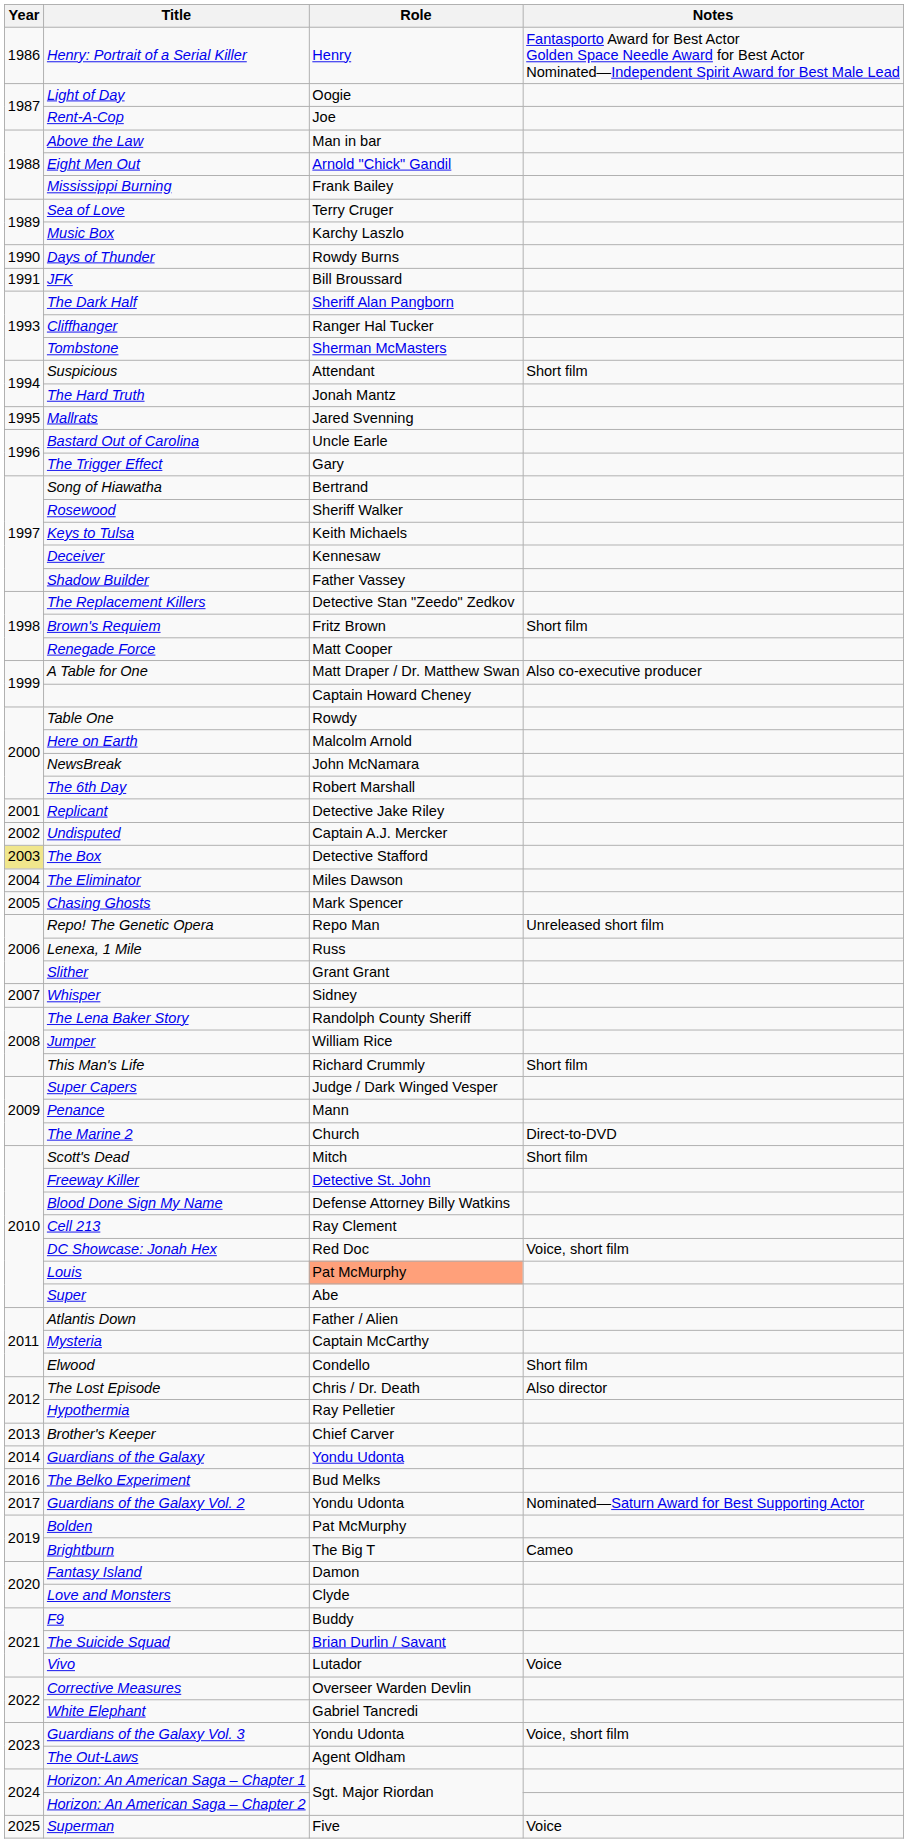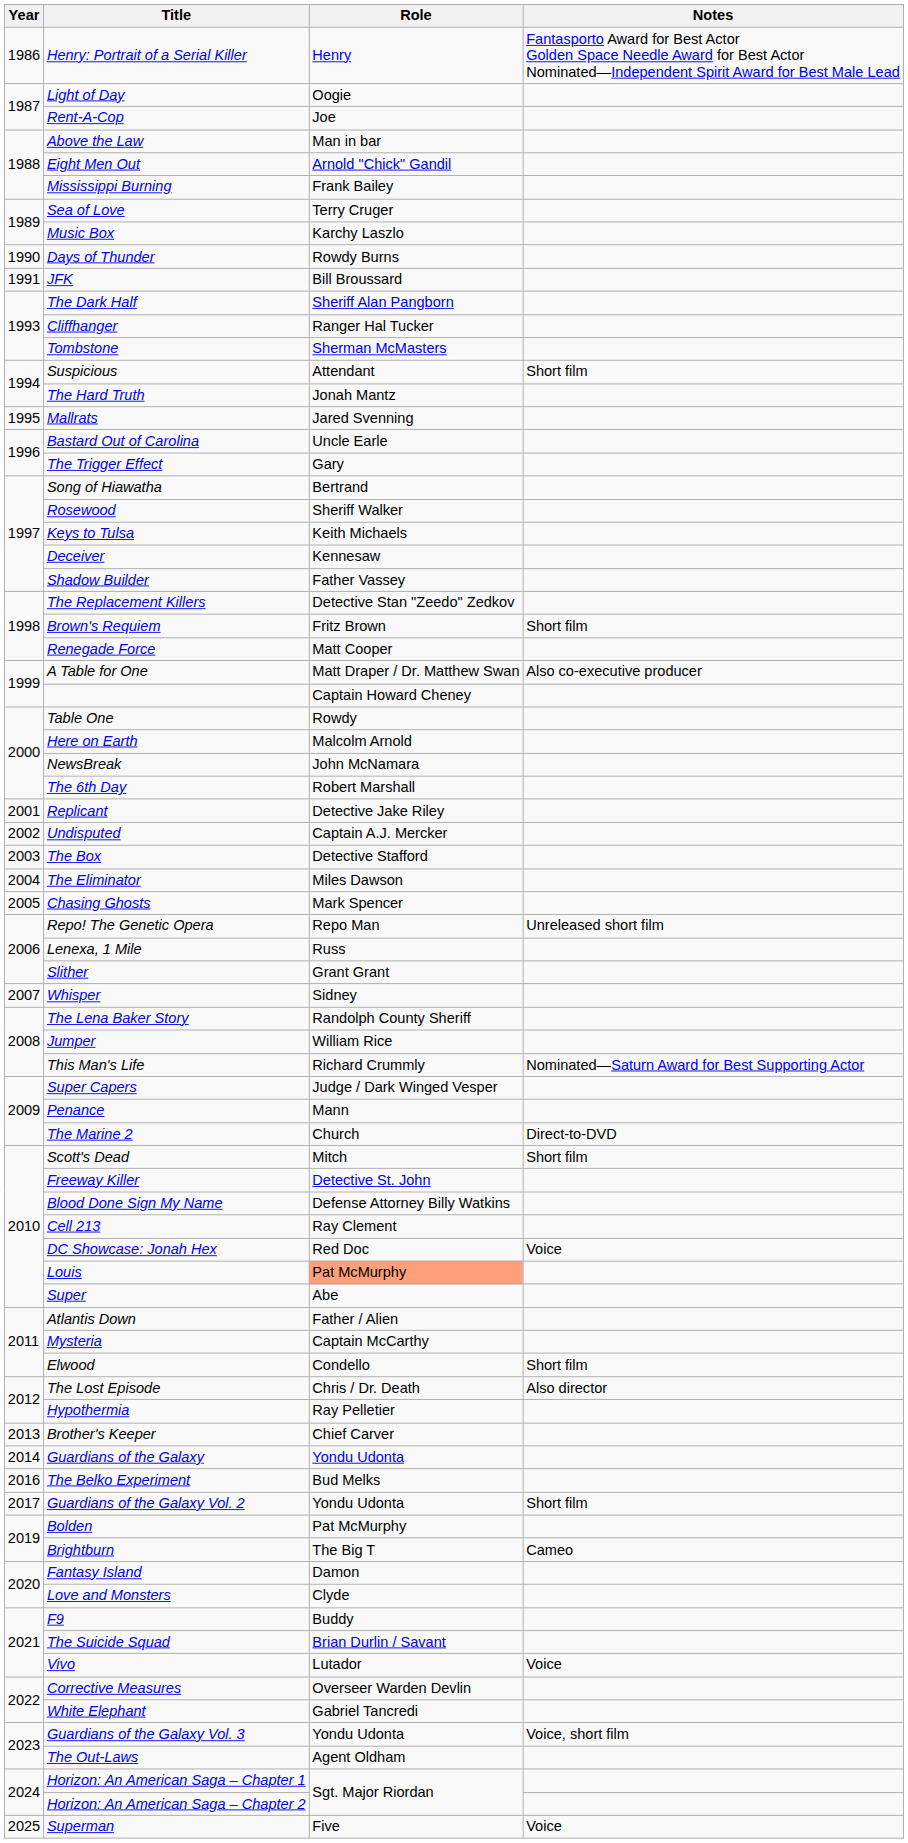The Box | Year: khaki background -> no background
This Man's Life | Notes: Short film -> Nominated—Saturn Award for Best Supporting Actor
DC Showcase: Jonah Hex | Notes: Voice, short film -> Voice
Guardians of the Galaxy Vol. 2 | Notes: Nominated—Saturn Award for Best Supporting Actor -> Short film
